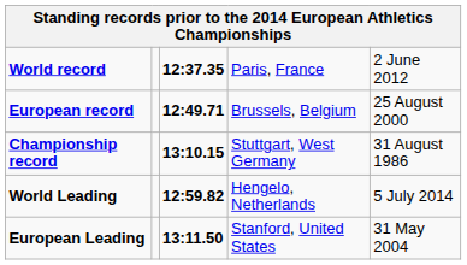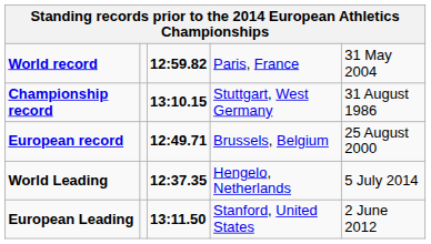World record | column 3: 12:37.35 -> 12:59.82
World record | column 5: 2 June 2012 -> 31 May 2004
rows swapped: European record <-> Championship record
World Leading | column 3: 12:59.82 -> 12:37.35
European Leading | column 5: 31 May 2004 -> 2 June 2012
